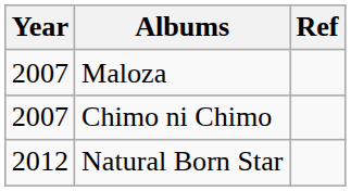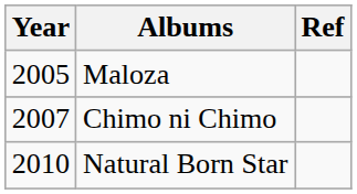Maloza | Year: 2007 -> 2005
Natural Born Star | Year: 2012 -> 2010
